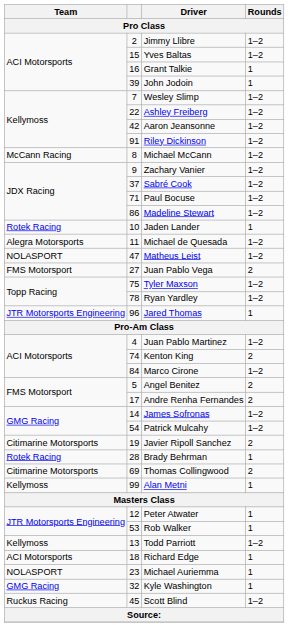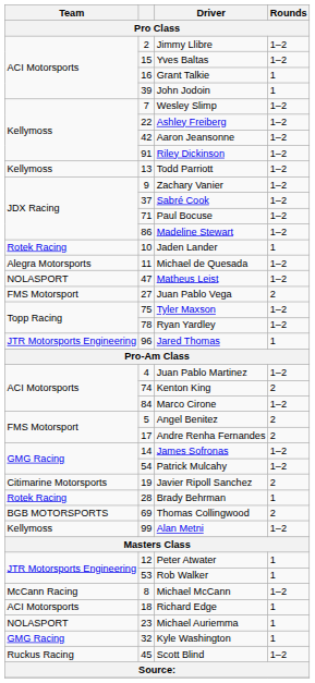rows swapped: Michael McCann <-> Todd Parriott
Thomas Collingwood | Team: Citimarine Motorsports -> BGB MOTORSPORTS
Alan Metni | Rounds: 1 -> 1–2
